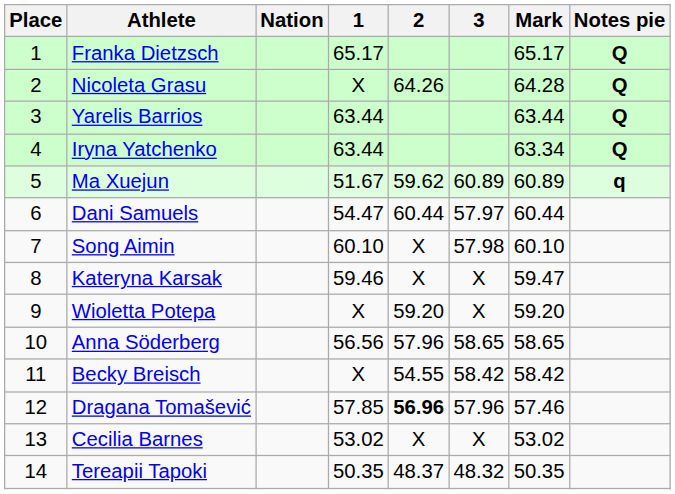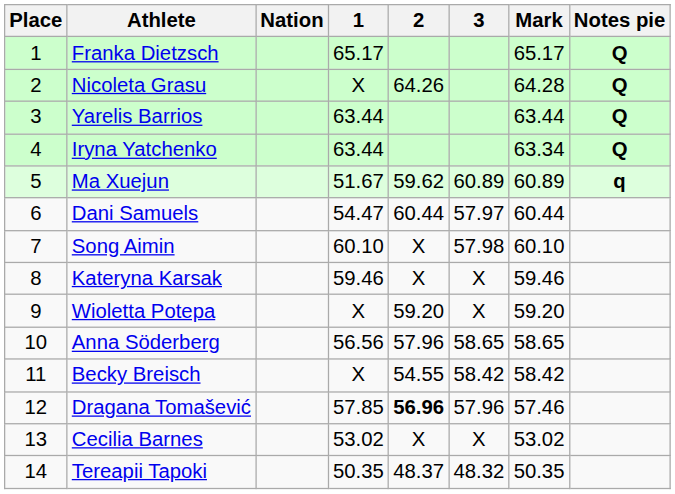Kateryna Karsak | Mark: 59.47 -> 59.46
